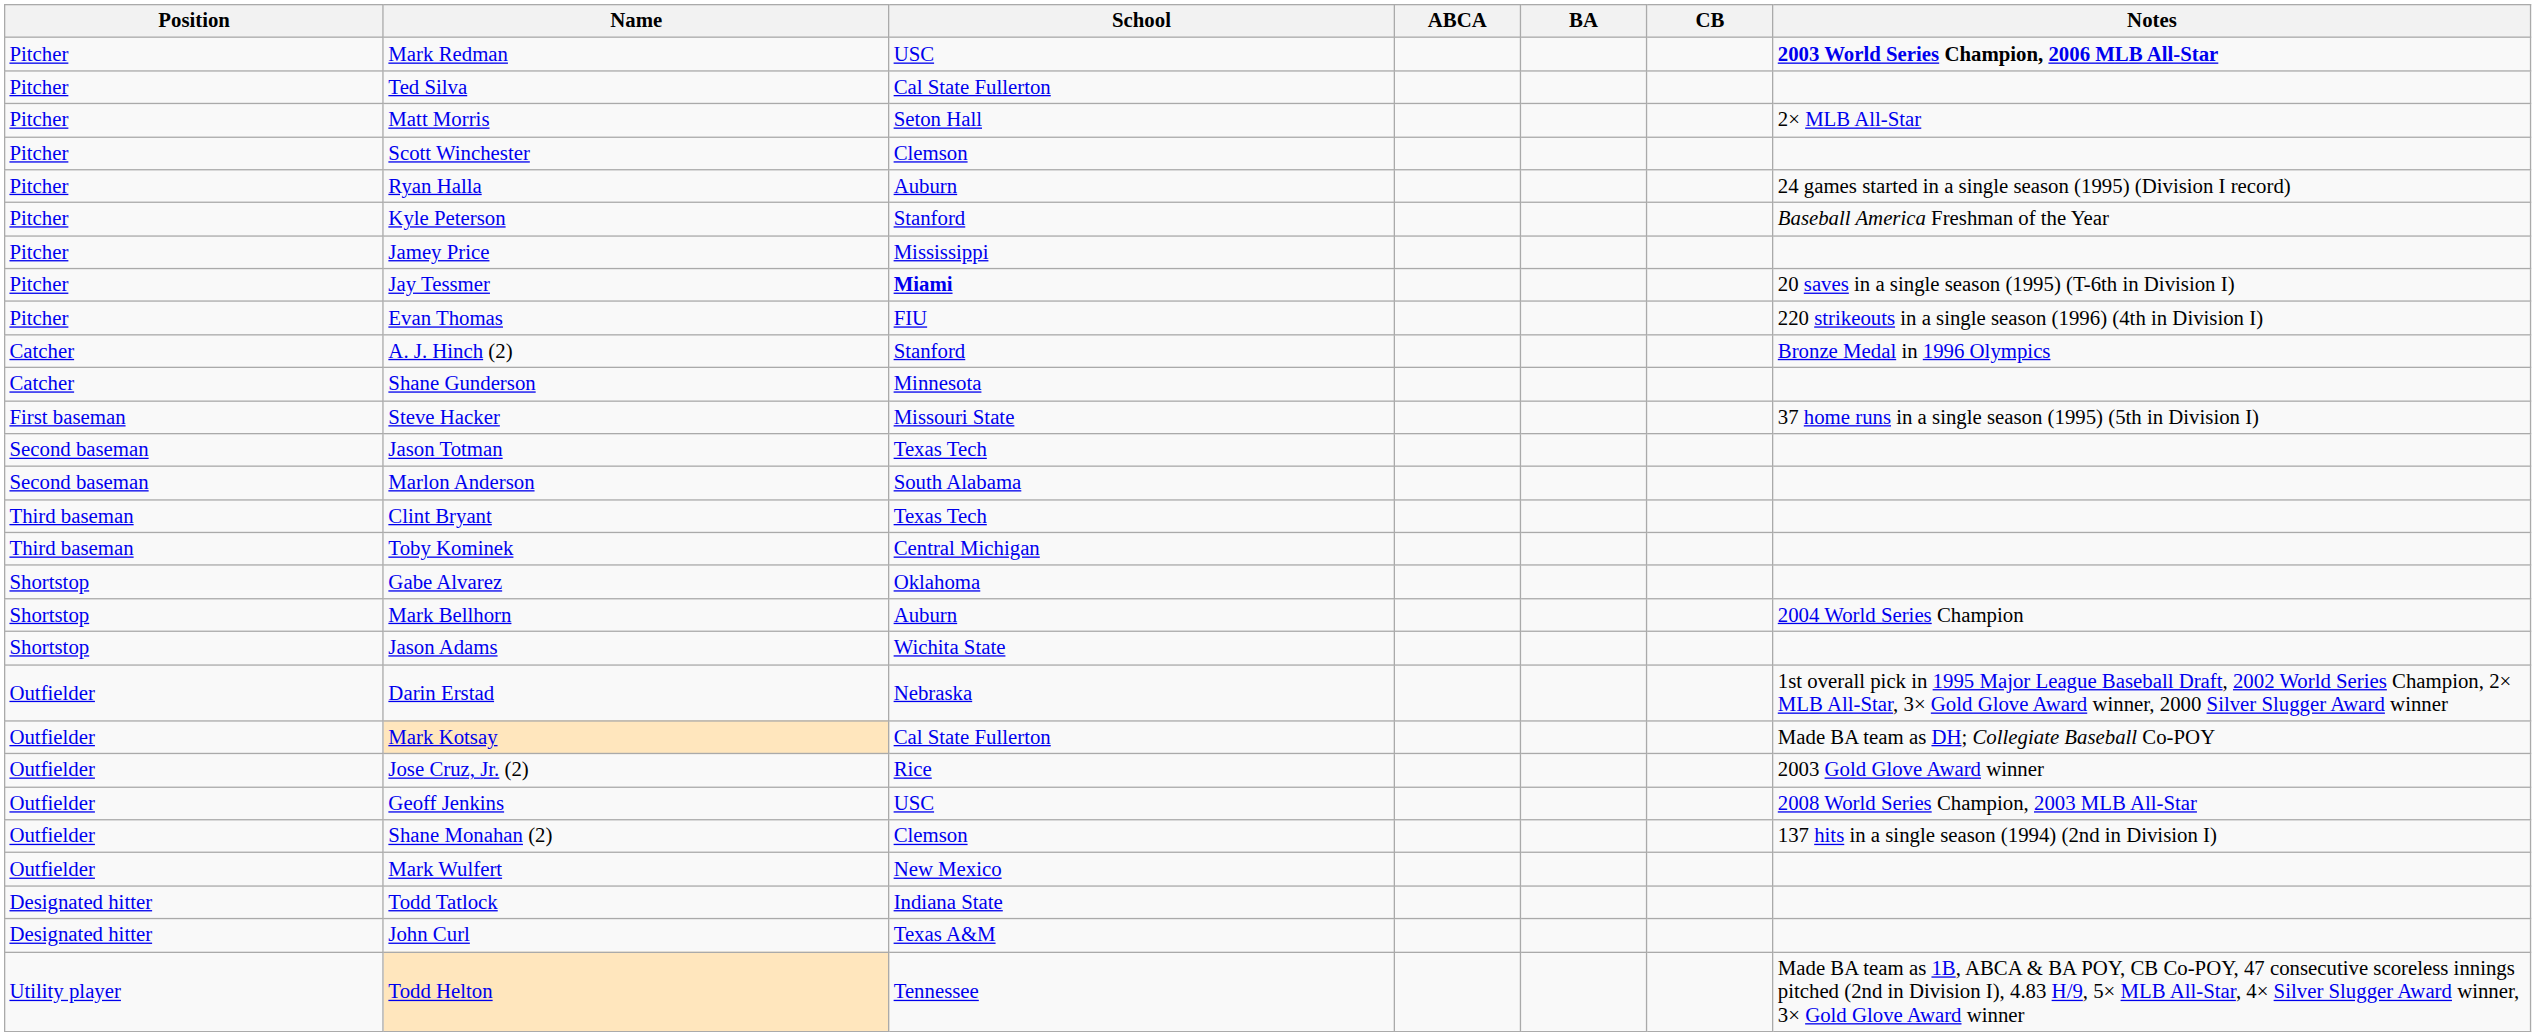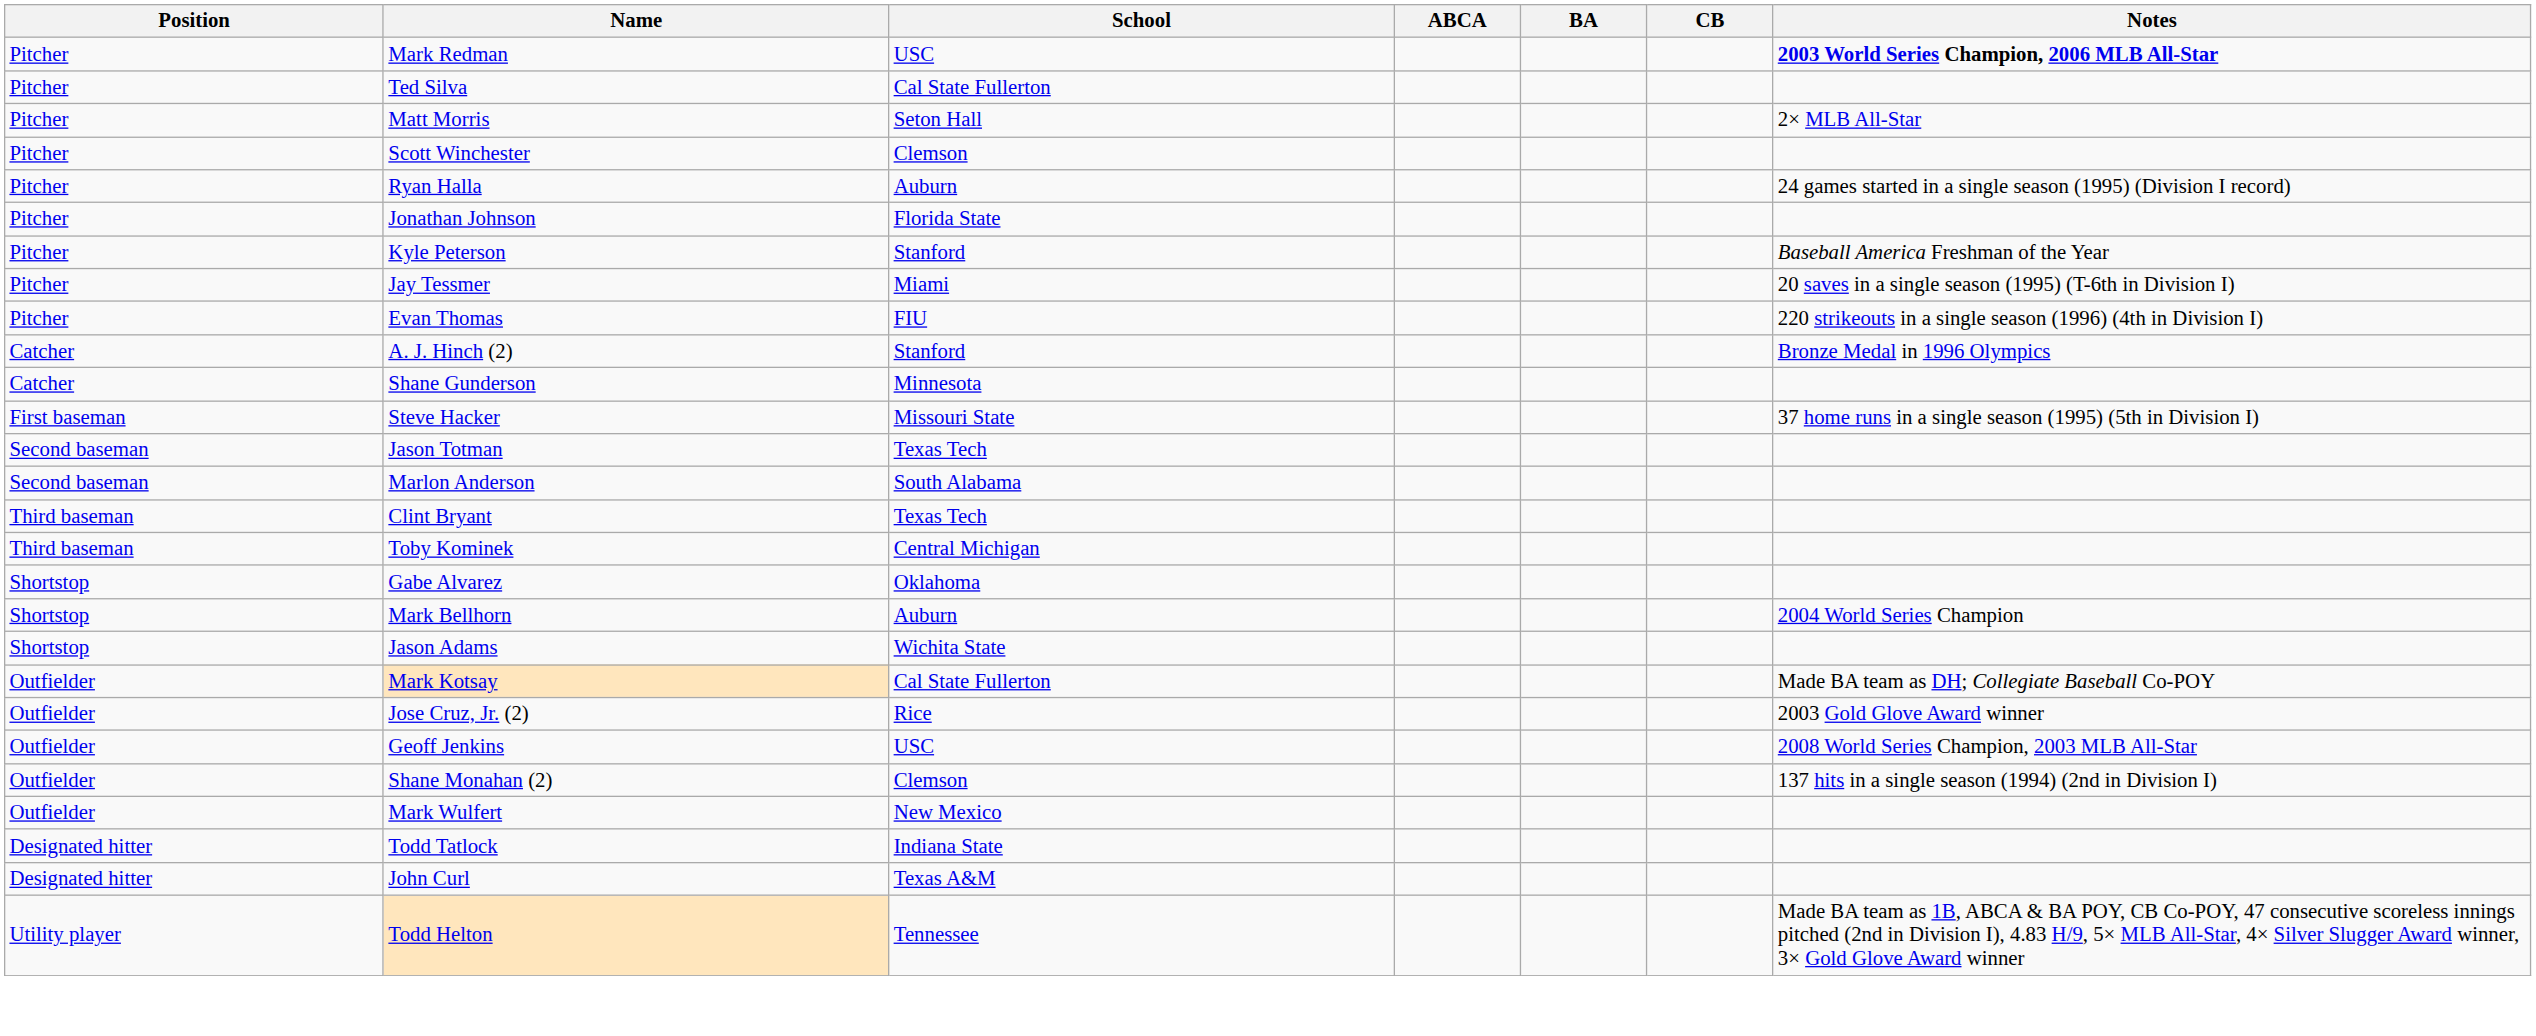+ row: Pitcher | Jonathan Johnson | Florida State
- row: Pitcher | Jamey Price | Mississippi
Jay Tessmer | School: bold -> normal
- row: Outfielder | Darin Erstad | Nebraska | 1st overall pick in 1995 Major League Baseball Draft, 2002 World Series Champion, 2× MLB All-Star, 3× Gold Glove Award winner, 2000 Silver Slugger Award winner
